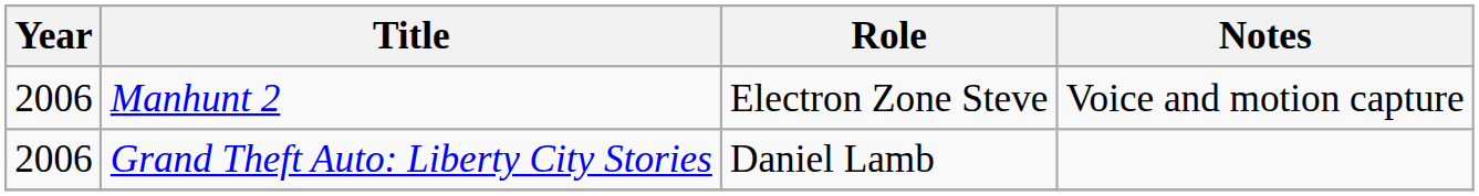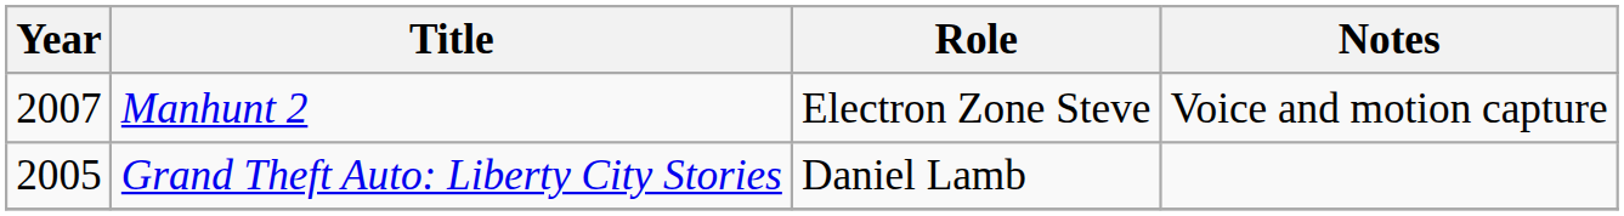Manhunt 2 | Year: 2006 -> 2007
Grand Theft Auto: Liberty City Stories | Year: 2006 -> 2005
